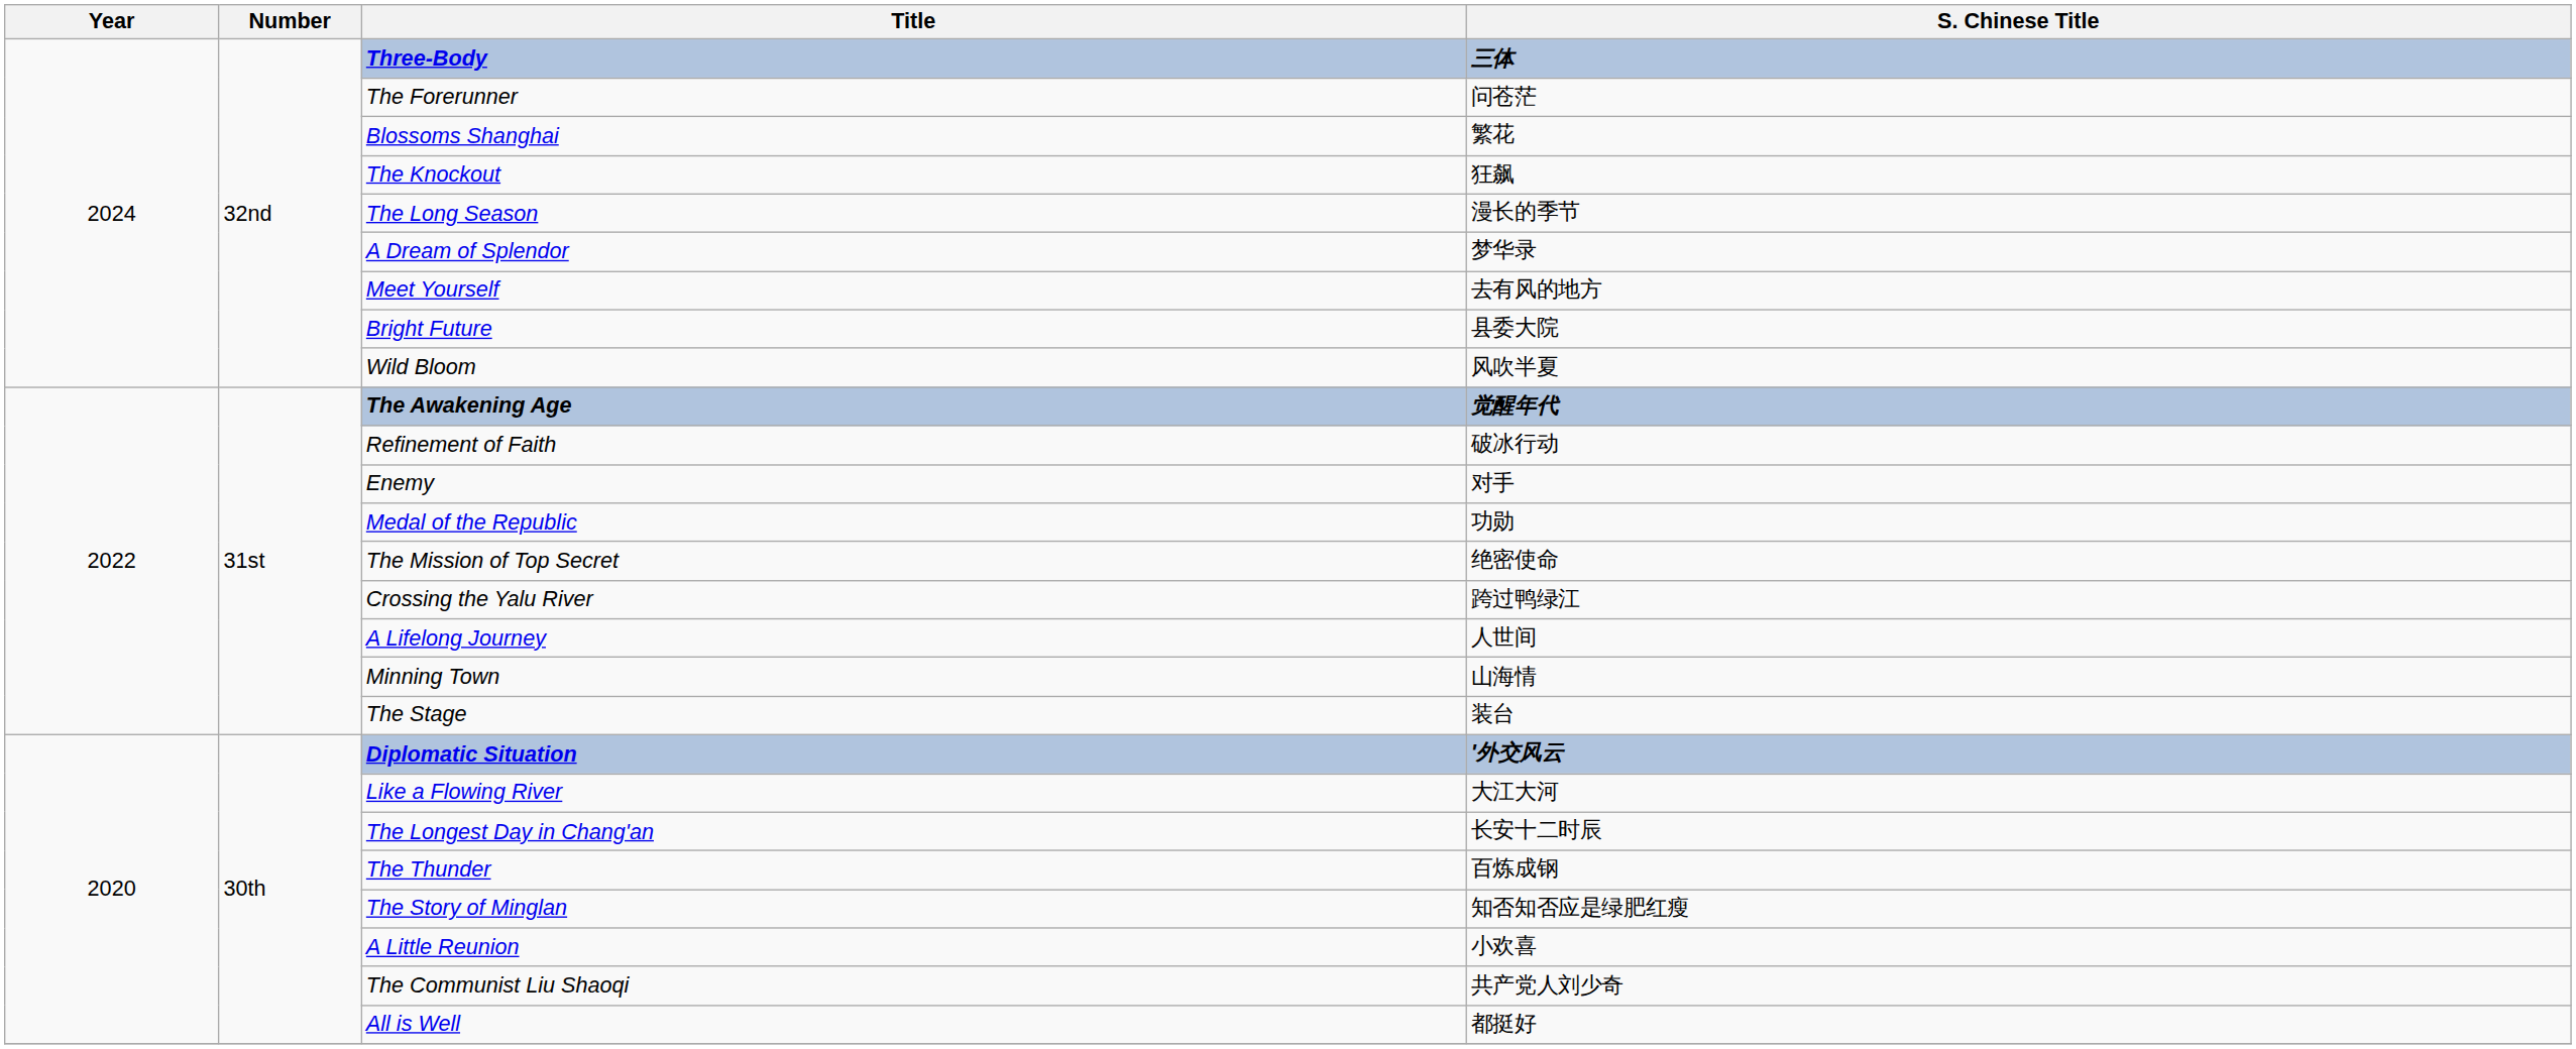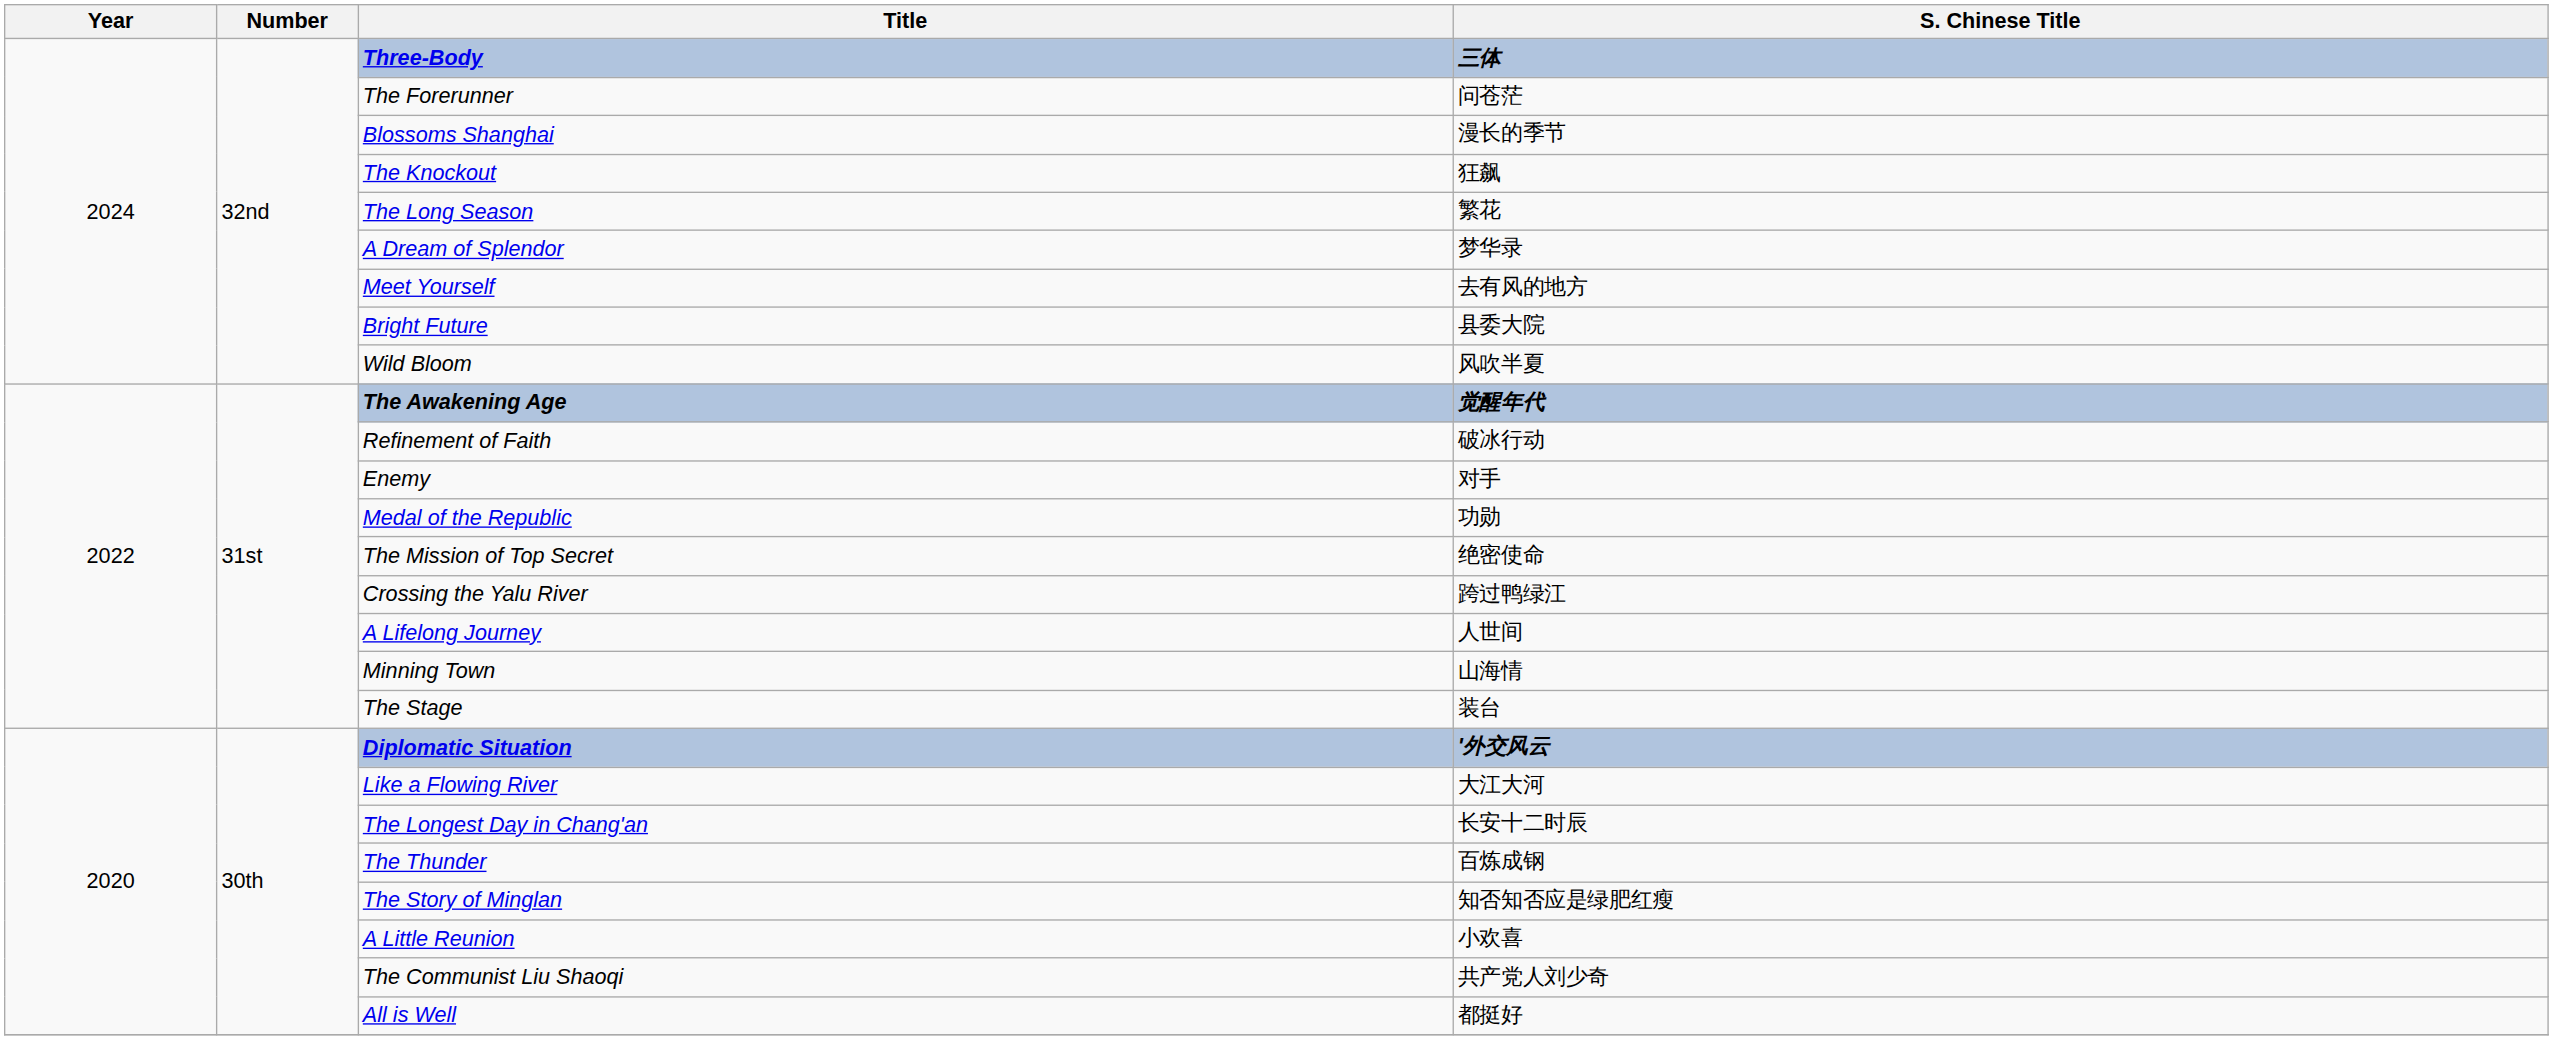Blossoms Shanghai | S. Chinese Title: 繁花 -> 漫长的季节
The Long Season | S. Chinese Title: 漫长的季节 -> 繁花
